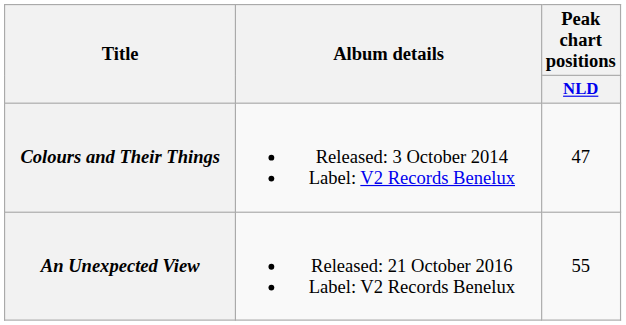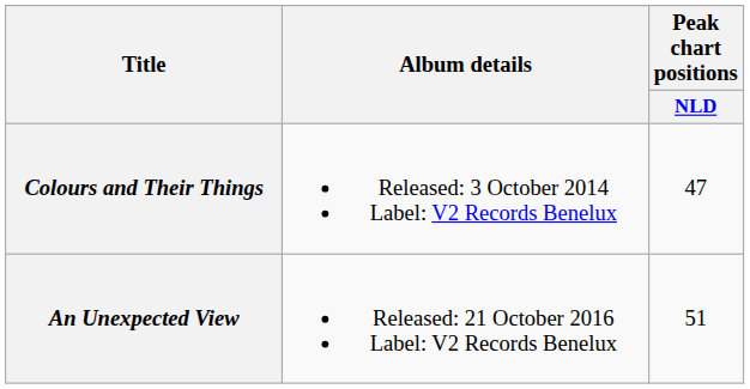An Unexpected View | Peak chart positions / NLD: 55 -> 51
